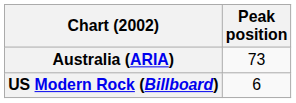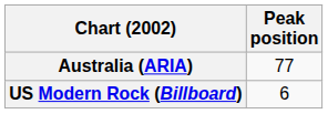Australia (ARIA) | Peak position: 73 -> 77
